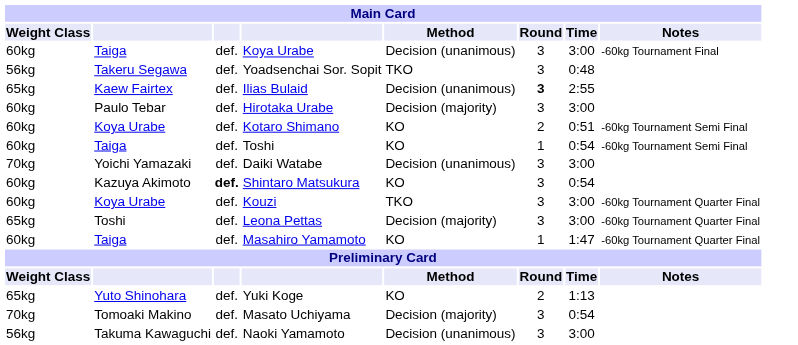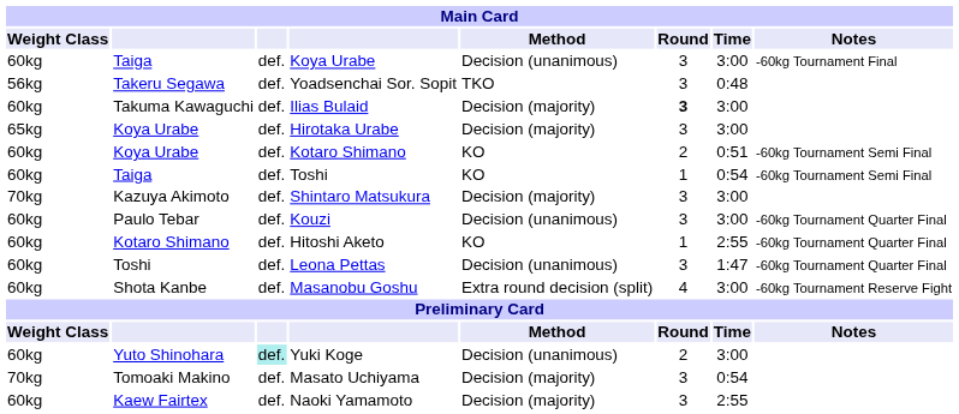Ilias Bulaid | Weight Class: 65kg -> 60kg
Ilias Bulaid | column 2: Kaew Fairtex -> Takuma Kawaguchi
Ilias Bulaid | Method: Decision (unanimous) -> Decision (majority)
Ilias Bulaid | Time: 2:55 -> 3:00
Hirotaka Urabe | Weight Class: 60kg -> 65kg
Hirotaka Urabe | column 2: Paulo Tebar -> Koya Urabe
- row: 70kg | Yoichi Yamazaki | def. | Daiki Watabe | Decision (unanimous) | 3 | 3:00
Shintaro Matsukura | Weight Class: 60kg -> 70kg
Shintaro Matsukura | column 3: bold -> normal
Shintaro Matsukura | Method: KO -> Decision (majority)
Shintaro Matsukura | Time: 0:54 -> 3:00
Kouzi | column 2: Koya Urabe -> Paulo Tebar
Kouzi | Method: TKO -> Decision (unanimous)
+ row: 60kg | Kotaro Shimano | def. | Hitoshi Aketo | KO | 1 | 2:55 | -60kg Tournament Quarter Final
Leona Pettas | Weight Class: 65kg -> 60kg
Leona Pettas | Method: Decision (majority) -> Decision (unanimous)
Leona Pettas | Time: 3:00 -> 1:47
- row: 60kg | Taiga | def. | Masahiro Yamamoto | KO | 1 | 1:47 | -60kg Tournament Quarter Final
+ row: 60kg | Shota Kanbe | def. | Masanobu Goshu | Extra round decision (split) | 4 | 3:00 | -60kg Tournament Reserve Fight
Yuki Koge | Weight Class: 65kg -> 60kg
Yuki Koge | column 3: no background -> paleturquoise background
Yuki Koge | Method: KO -> Decision (unanimous)
Yuki Koge | Time: 1:13 -> 3:00
Naoki Yamamoto | Weight Class: 56kg -> 60kg
Naoki Yamamoto | column 2: Takuma Kawaguchi -> Kaew Fairtex
Naoki Yamamoto | Method: Decision (unanimous) -> Decision (majority)
Naoki Yamamoto | Time: 3:00 -> 2:55
